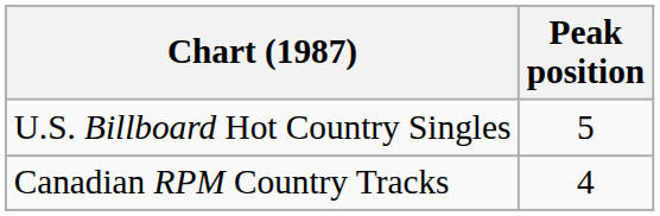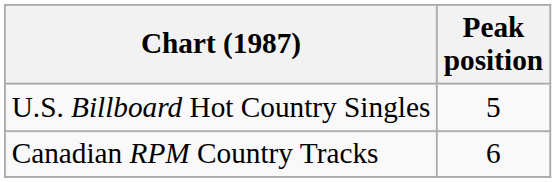Canadian RPM Country Tracks | Peak position: 4 -> 6
